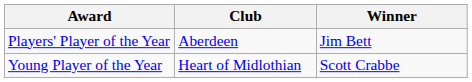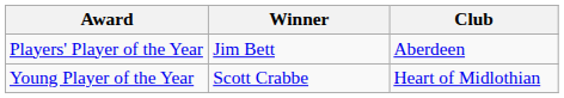columns swapped: Winner <-> Club
